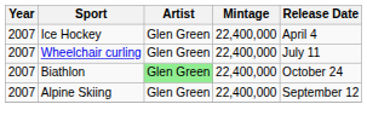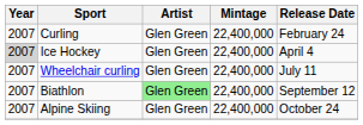+ row: 2007 | Curling | Glen Green | 22,400,000 | February 24
Ice Hockey | Year: no background -> lightgrey background
Biathlon | Release Date: October 24 -> September 12
Alpine Skiing | Release Date: September 12 -> October 24
